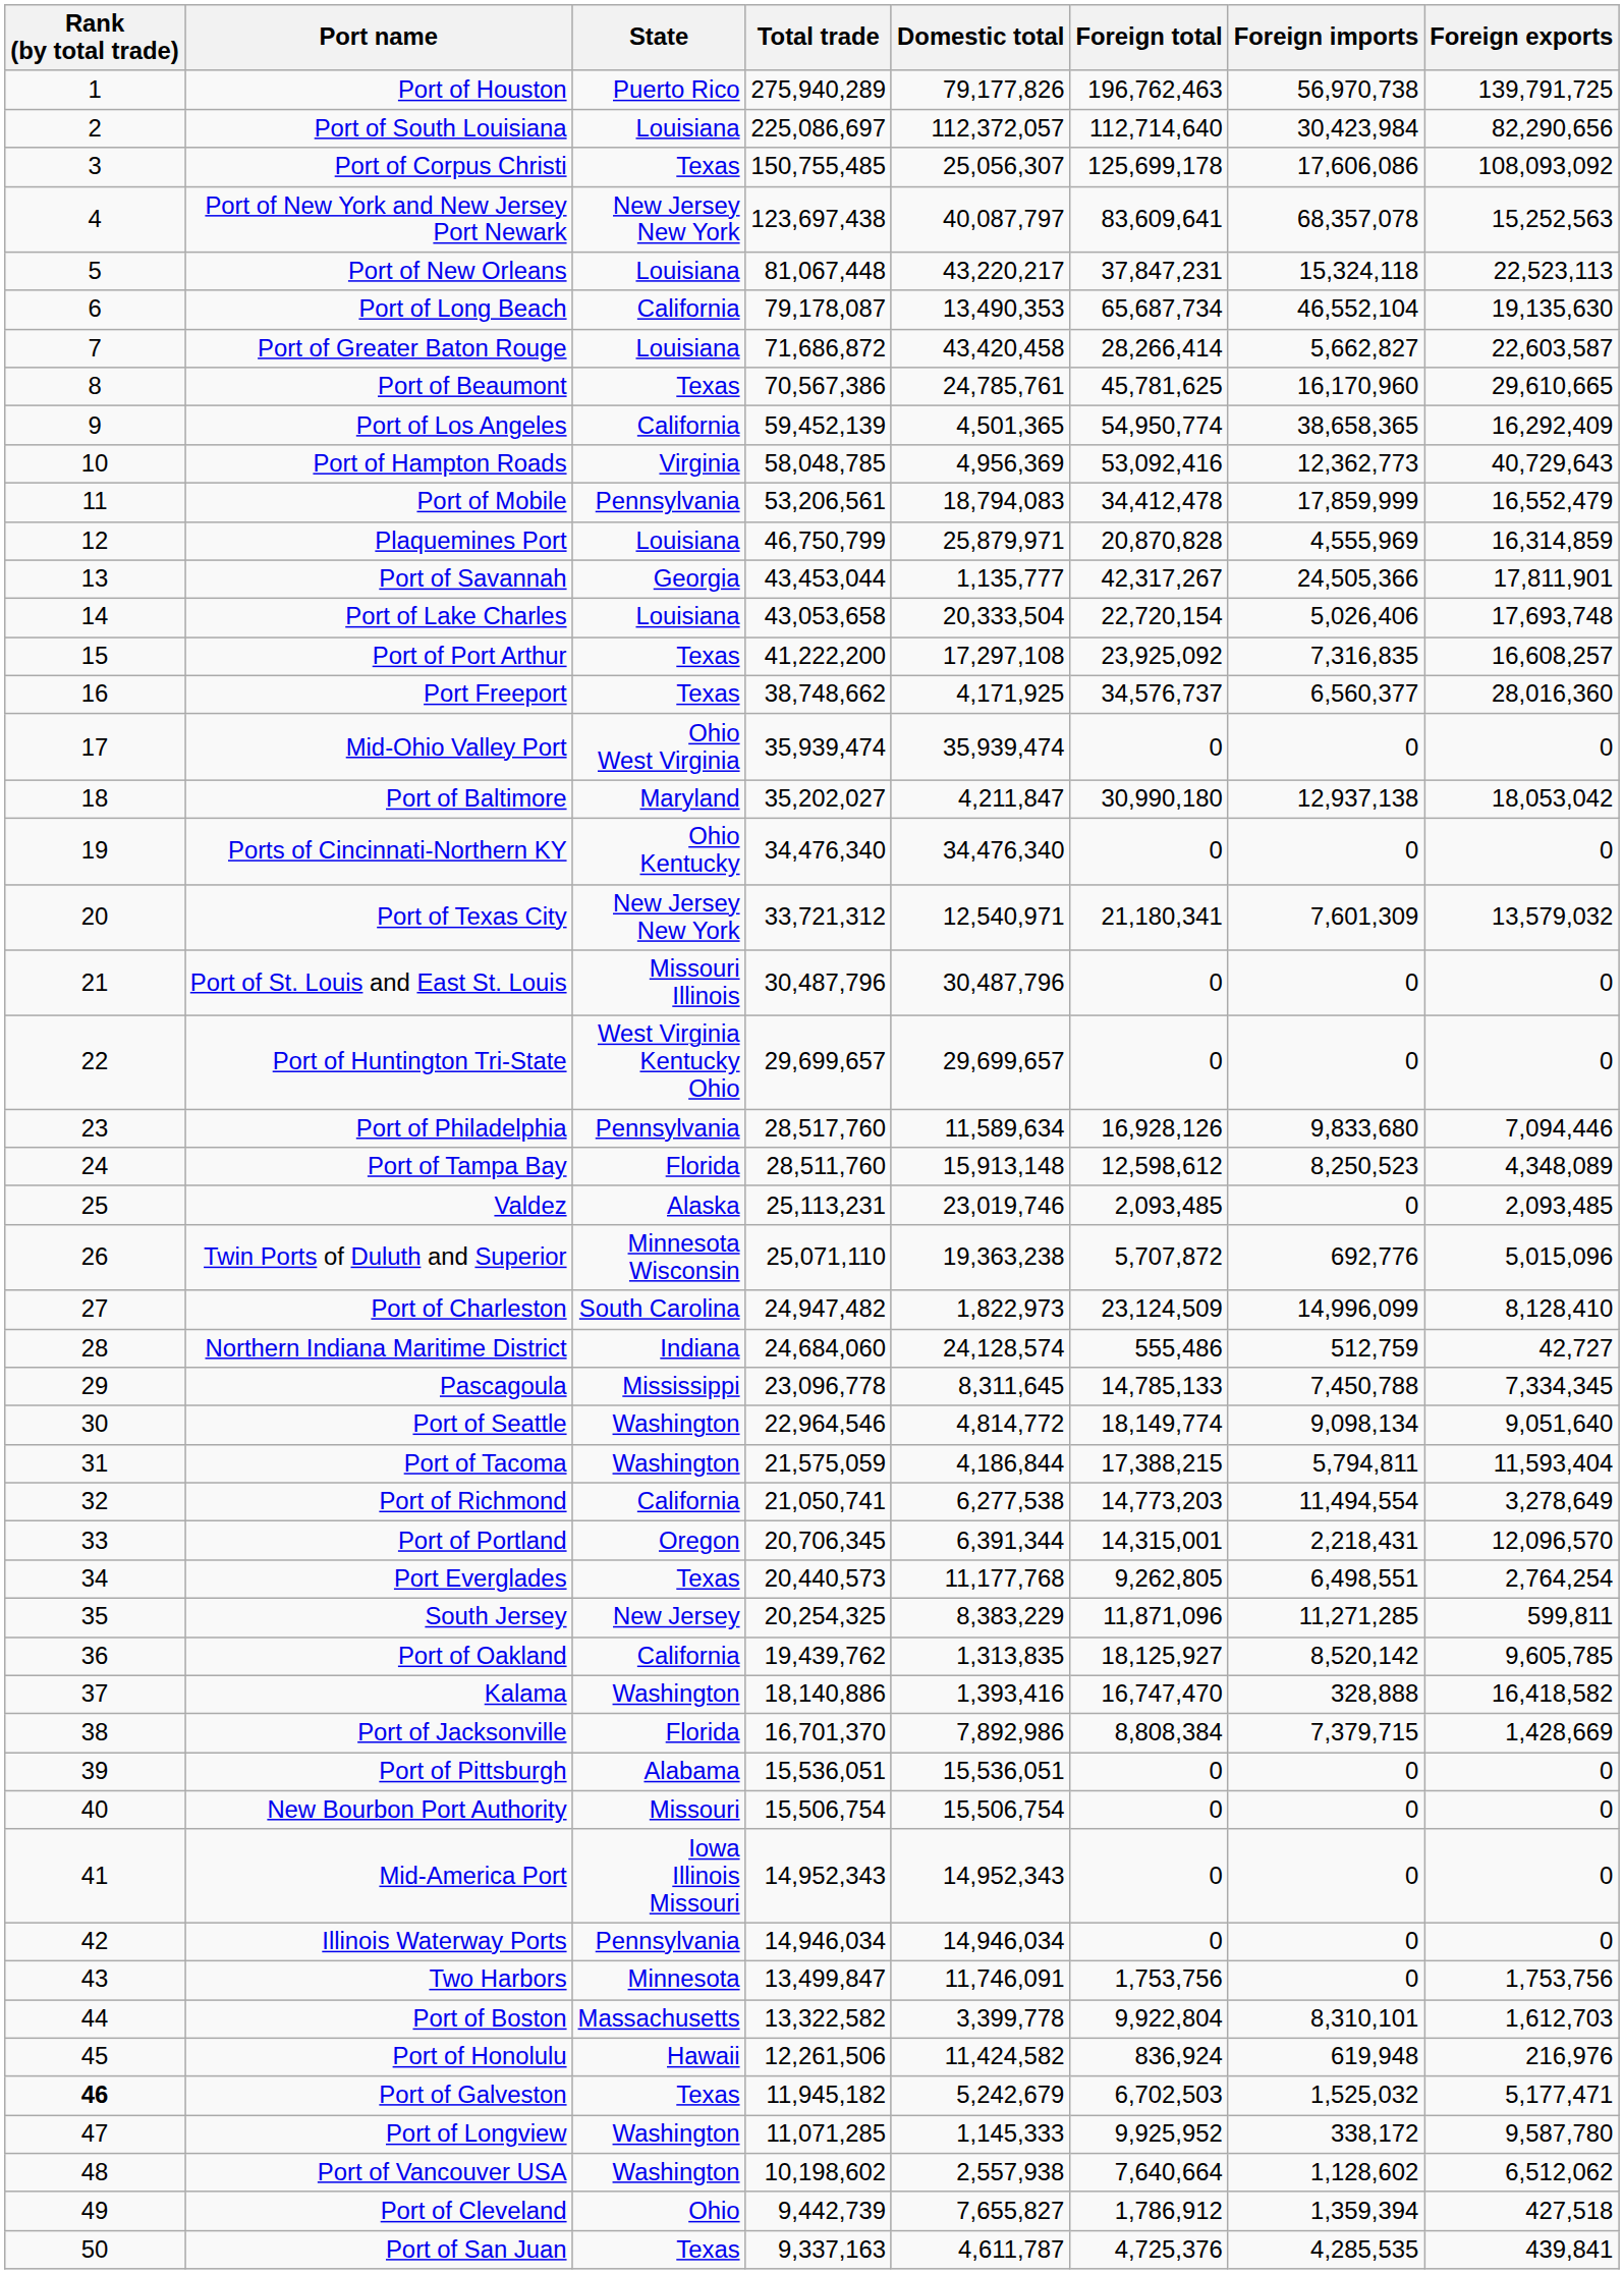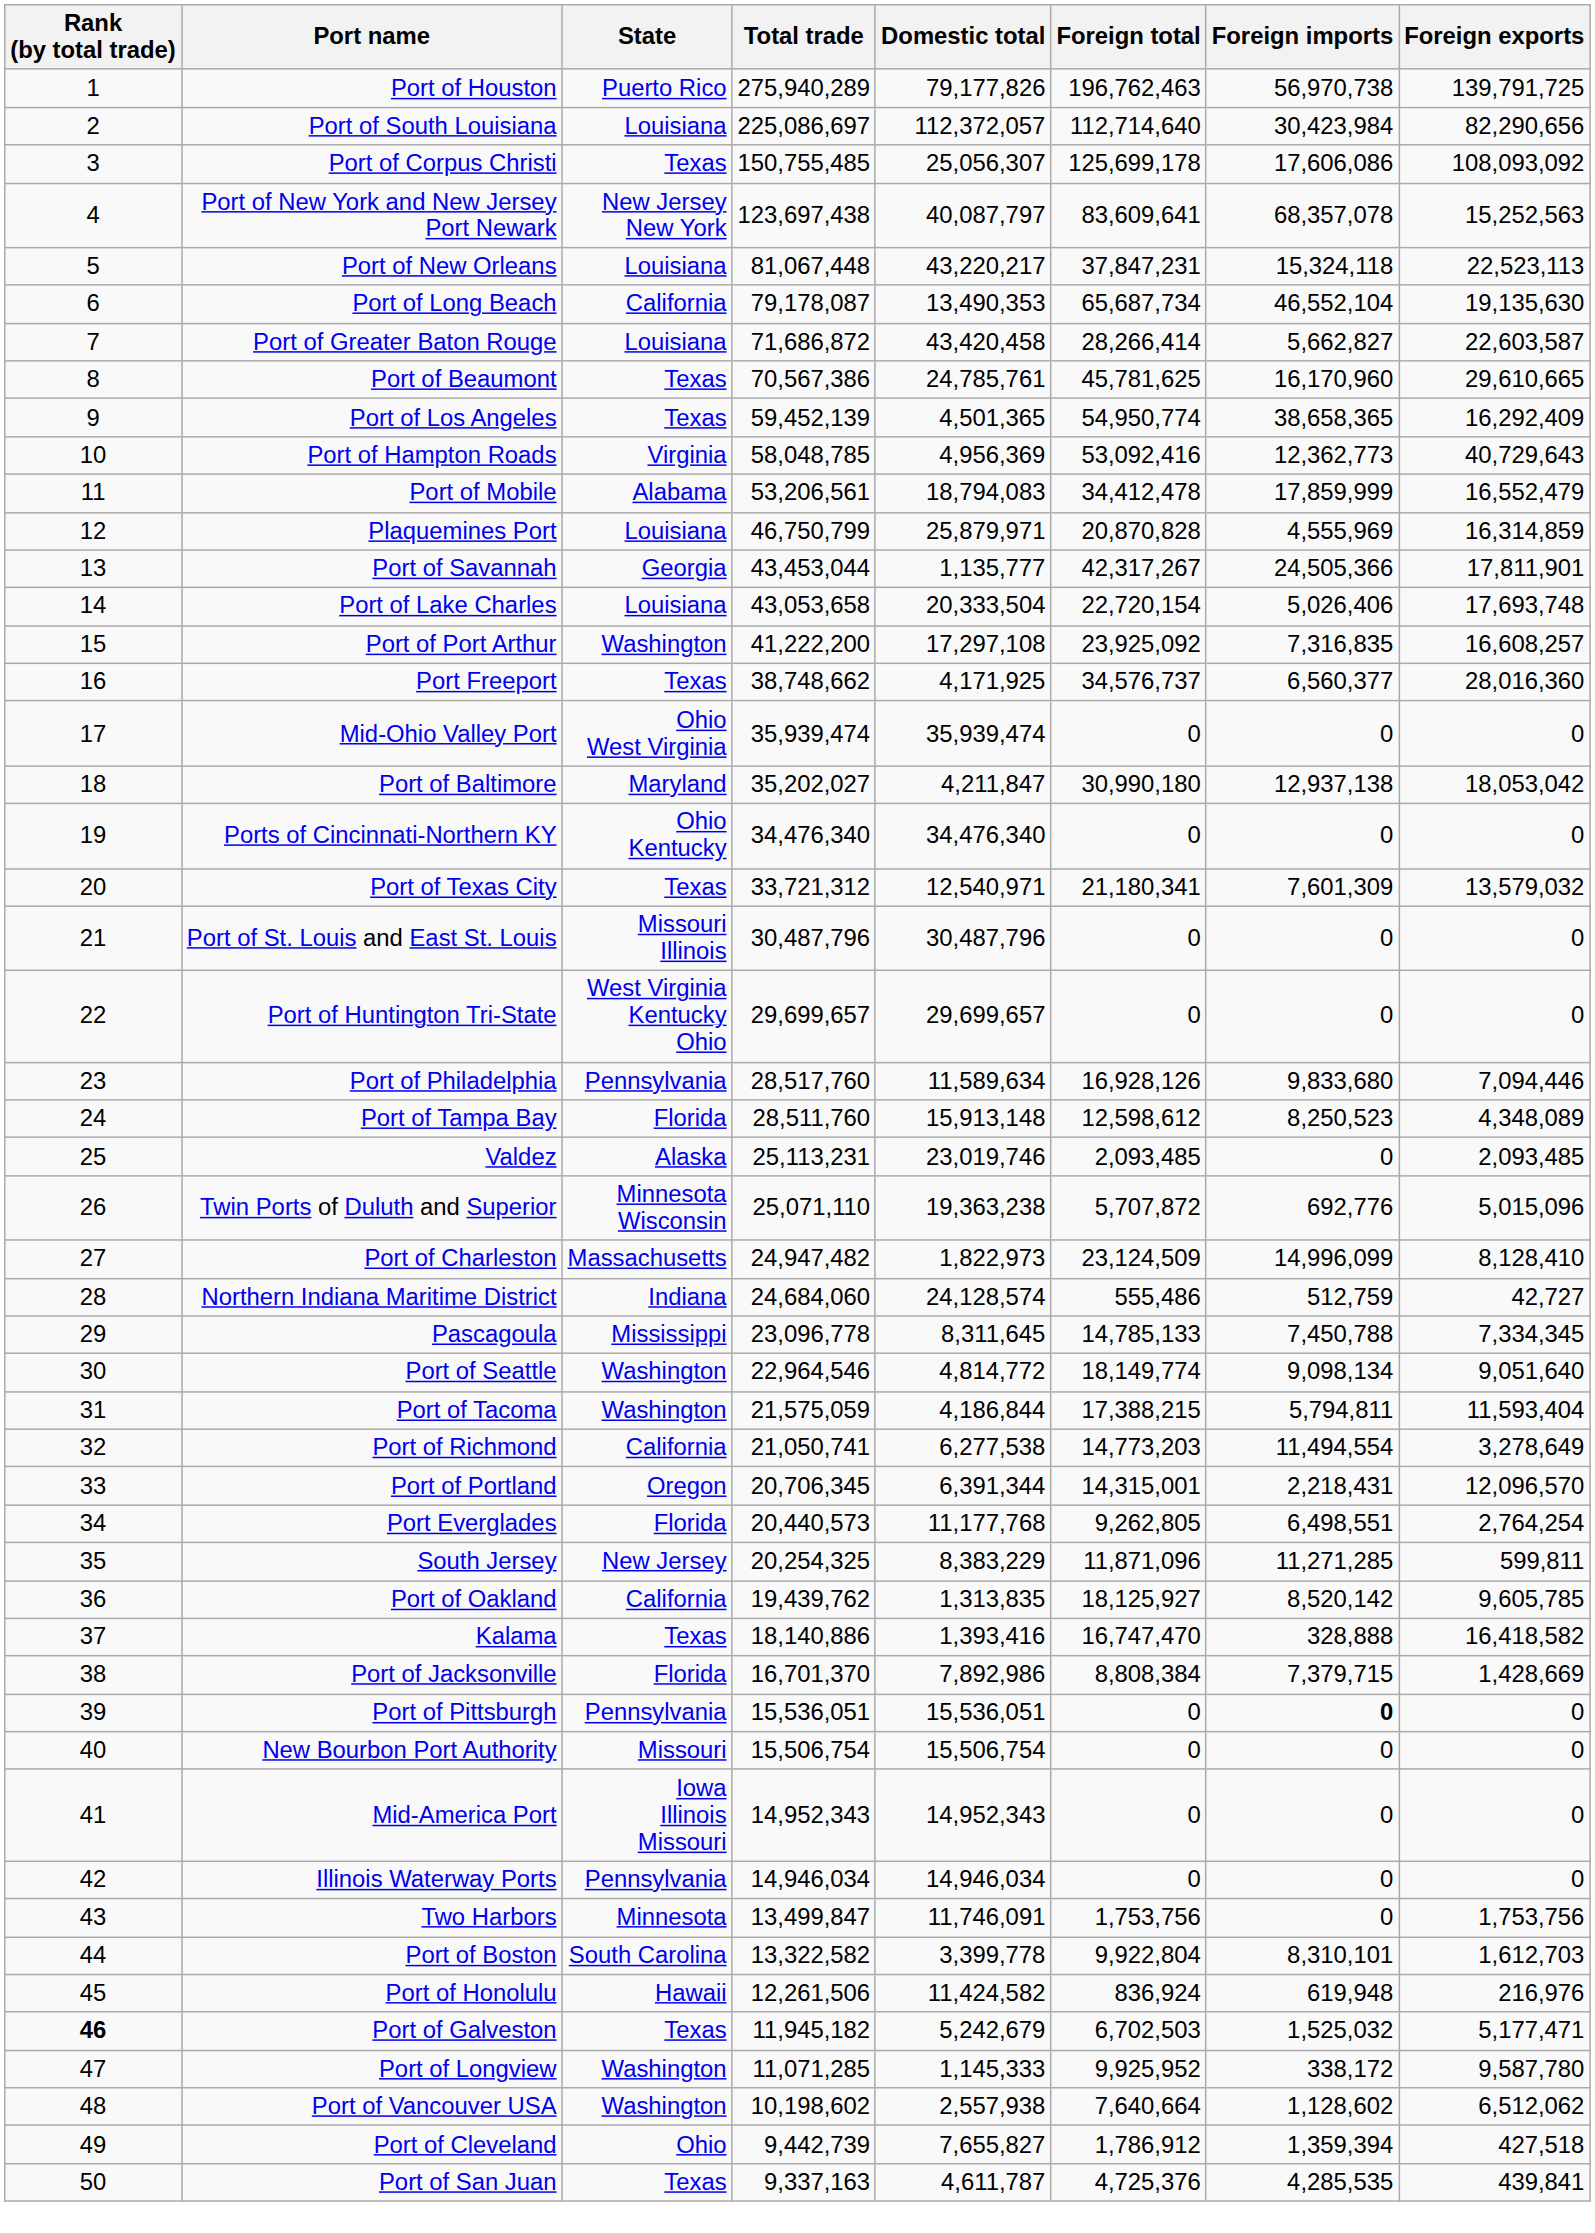Port of Los Angeles | State: California -> Texas
Port of Mobile | State: Pennsylvania -> Alabama
Port of Port Arthur | State: Texas -> Washington
Port of Texas City | State: New Jersey New York -> Texas
Port of Charleston | State: South Carolina -> Massachusetts
Port Everglades | State: Texas -> Florida
Kalama | State: Washington -> Texas
Port of Pittsburgh | State: Alabama -> Pennsylvania
Port of Pittsburgh | Foreign imports: normal -> bold
Port of Boston | State: Massachusetts -> South Carolina
